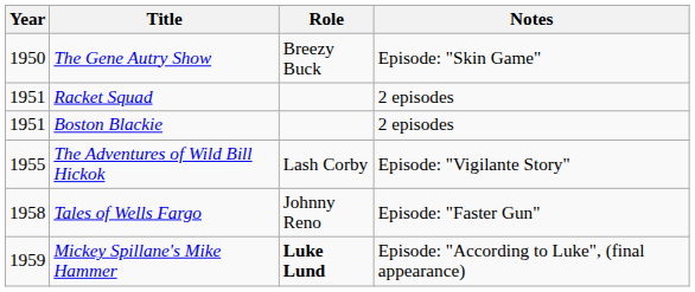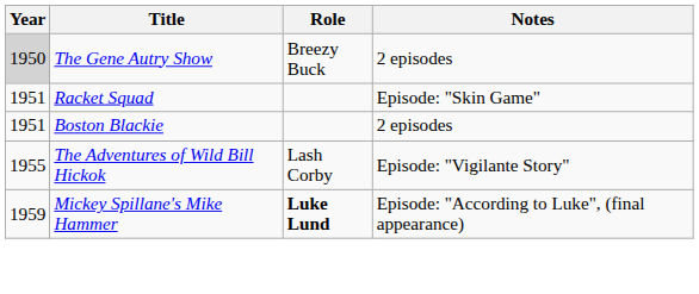The Gene Autry Show | Year: no background -> lightgrey background
The Gene Autry Show | Notes: Episode: "Skin Game" -> 2 episodes
Racket Squad | Notes: 2 episodes -> Episode: "Skin Game"
- row: 1958 | Tales of Wells Fargo | Johnny Reno | Episode: "Faster Gun"
